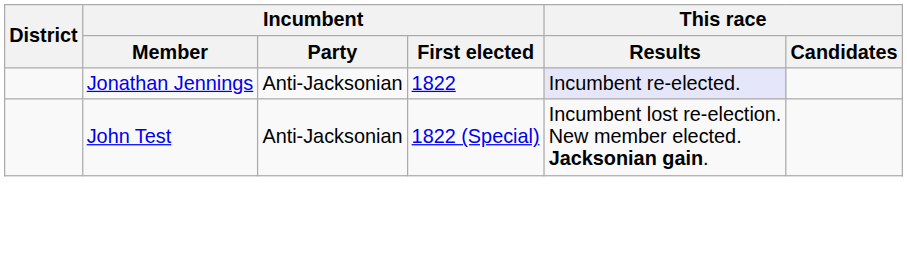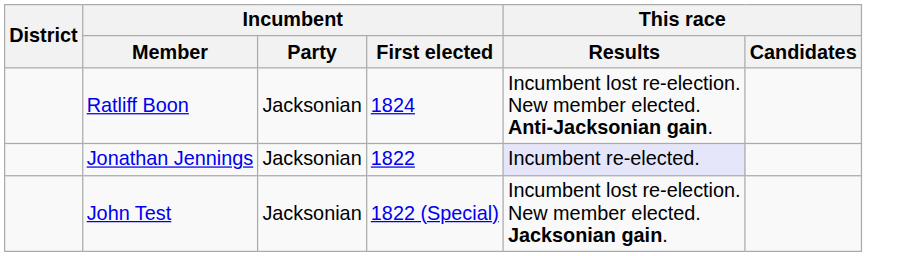+ row: Ratliff Boon | Jacksonian | 1824 | Incumbent lost re-election. New member elected. Anti-Jacksonian gain.
Jonathan Jennings | Incumbent / Party: Anti-Jacksonian -> Jacksonian
John Test | Incumbent / Party: Anti-Jacksonian -> Jacksonian
